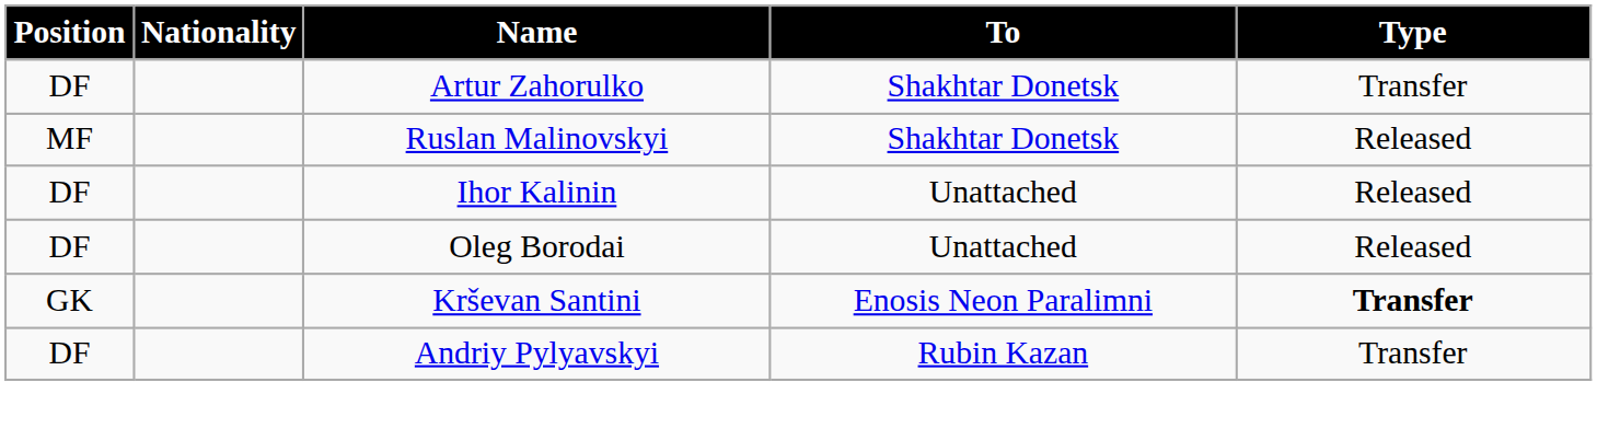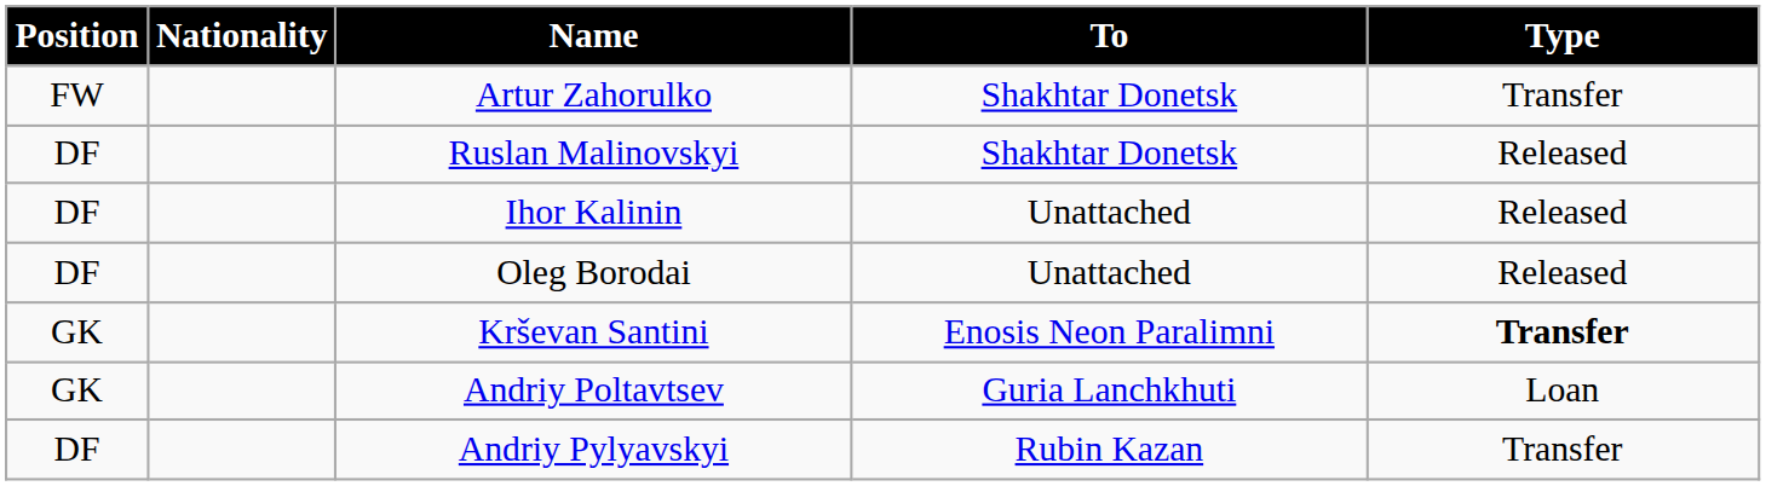Artur Zahorulko | Position: DF -> FW
Ruslan Malinovskyi | Position: MF -> DF
+ row: GK | Andriy Poltavtsev | Guria Lanchkhuti | Loan
